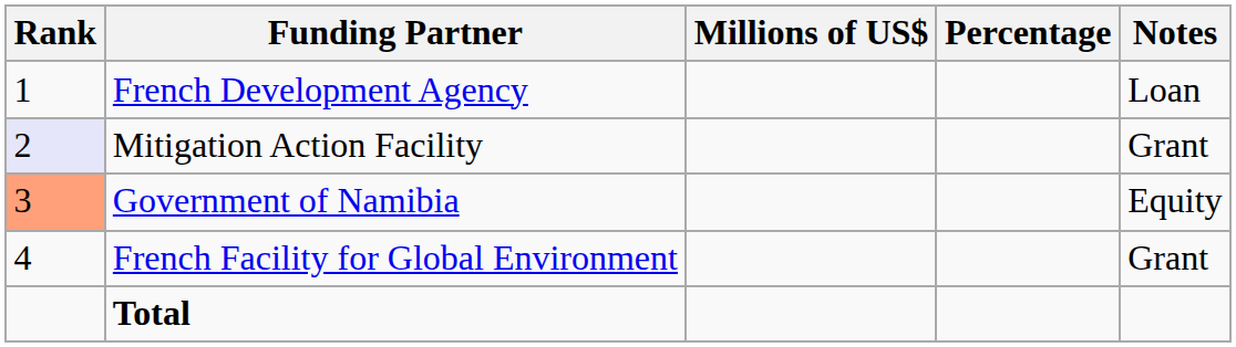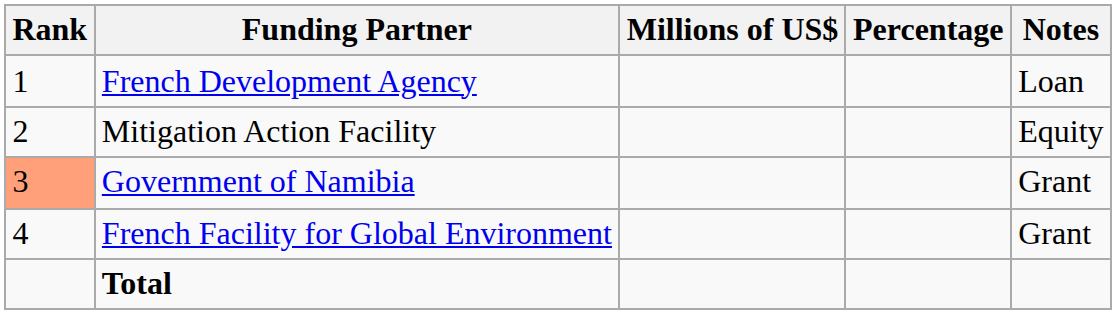Mitigation Action Facility | Rank: lavender background -> no background
Mitigation Action Facility | Notes: Grant -> Equity
Government of Namibia | Notes: Equity -> Grant
